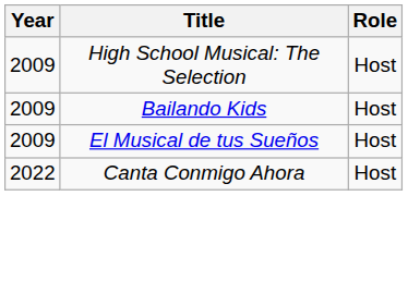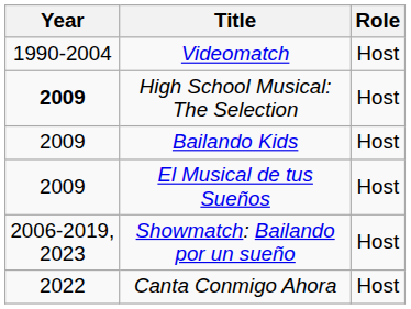+ row: 1990-2004 | Videomatch | Host
High School Musical: The Selection | Year: normal -> bold
+ row: 2006-2019, 2023 | Showmatch: Bailando por un sueño | Host
